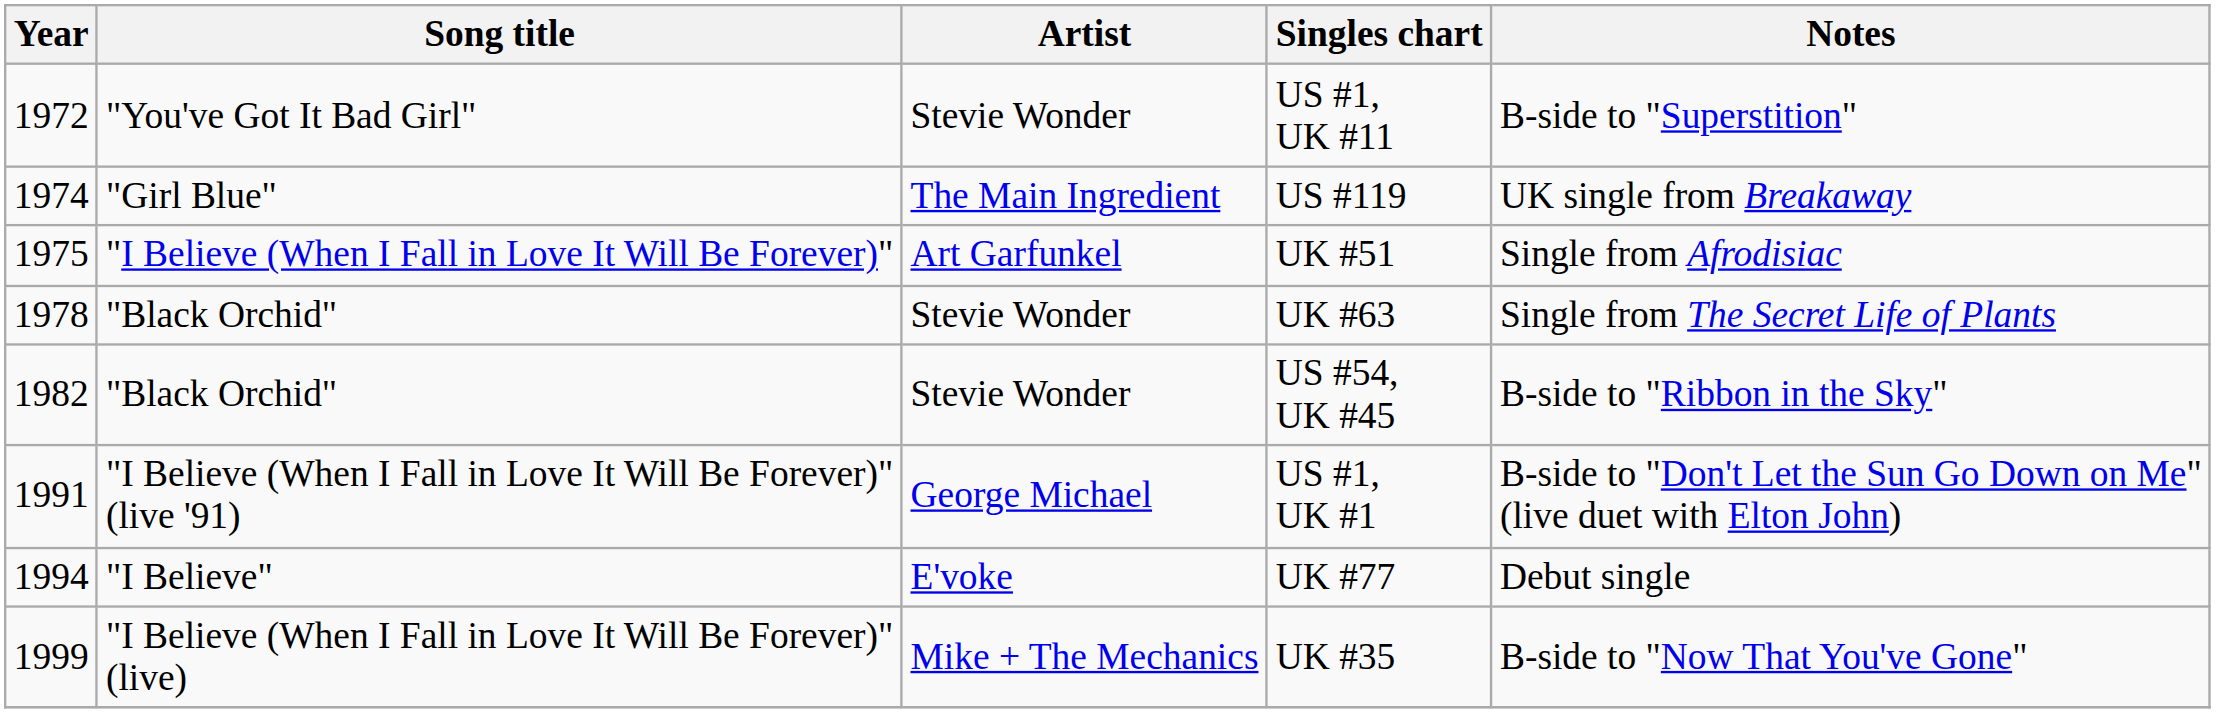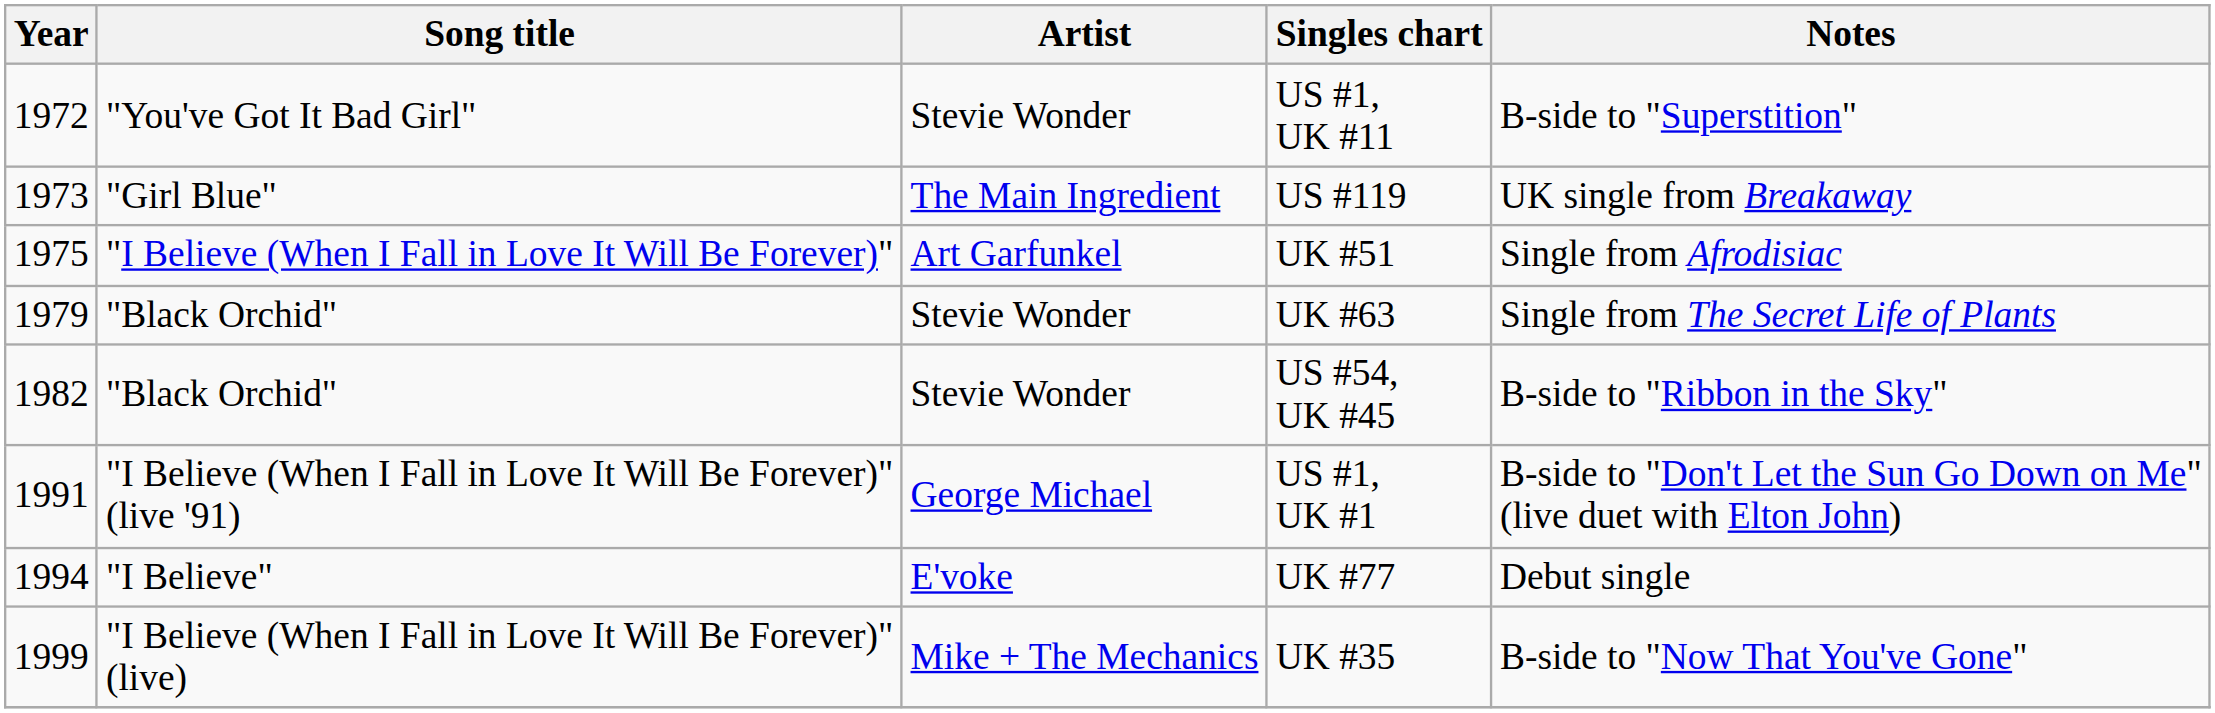US #119 | Year: 1974 -> 1973
UK #63 | Year: 1978 -> 1979
